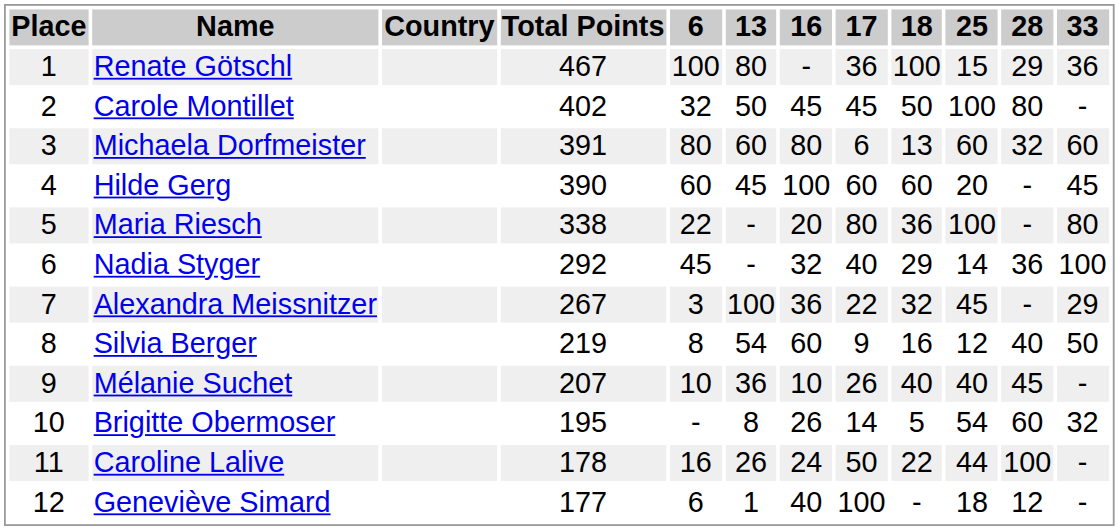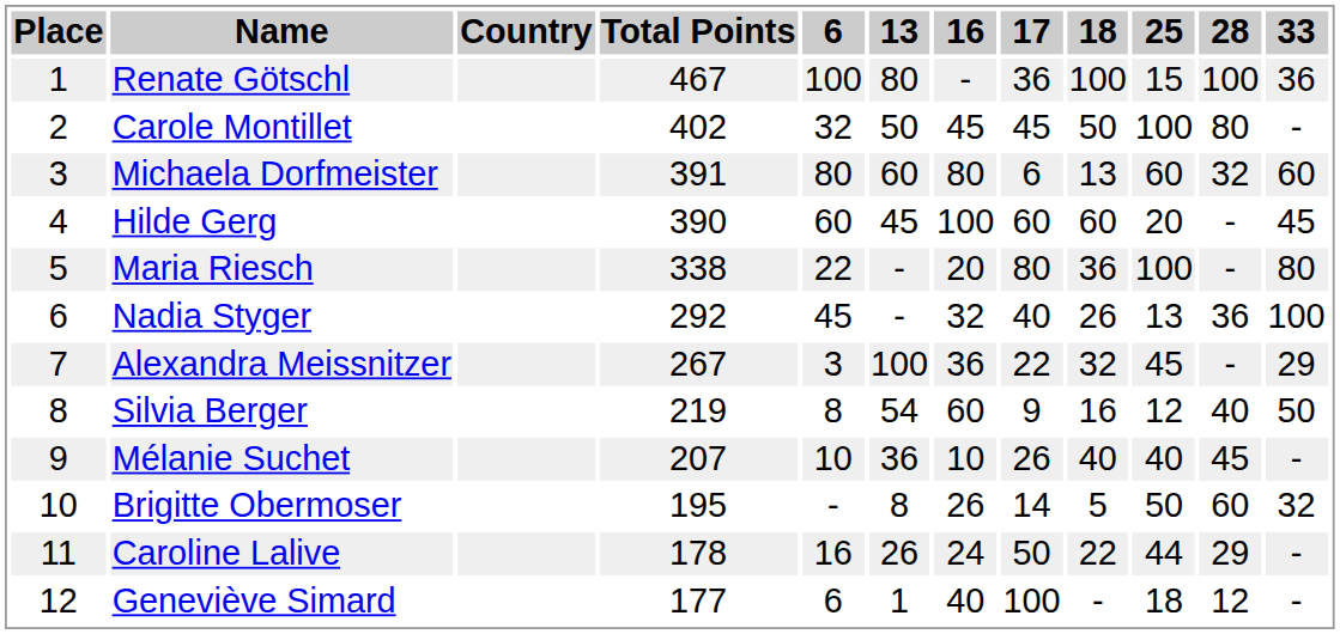Renate Götschl | 28: 29 -> 100
Nadia Styger | 18: 29 -> 26
Nadia Styger | 25: 14 -> 13
Brigitte Obermoser | 25: 54 -> 50
Caroline Lalive | 28: 100 -> 29
